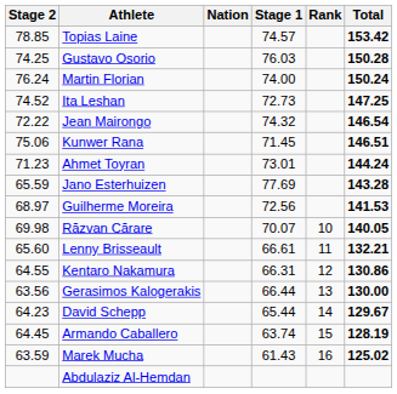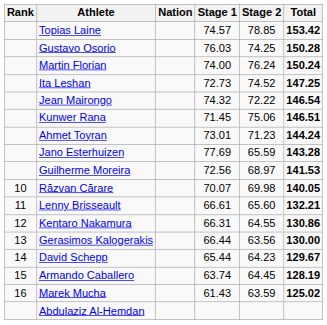columns swapped: Rank <-> Stage 2
